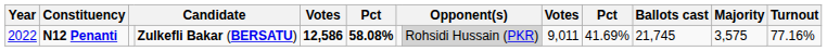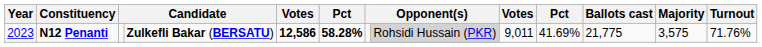N12 Penanti | Year: 2022 -> 2023
N12 Penanti | column 6: 58.08% -> 58.28%
N12 Penanti | Ballots cast: 21,745 -> 21,775
N12 Penanti | Turnout: 77.16% -> 71.76%
